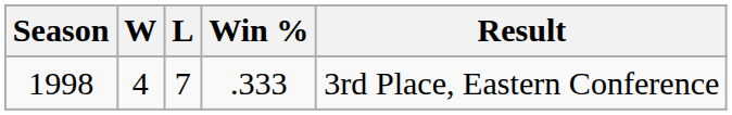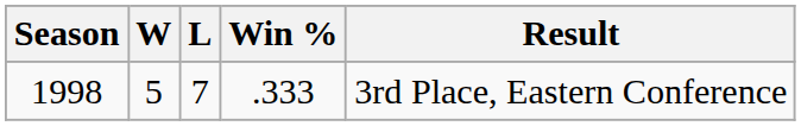1998 | W: 4 -> 5
